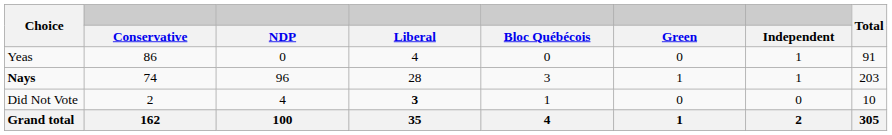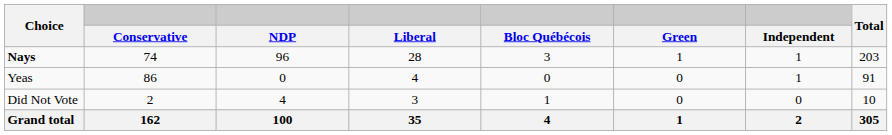rows swapped: Nays <-> Yeas
Did Not Vote | Liberal: bold -> normal
